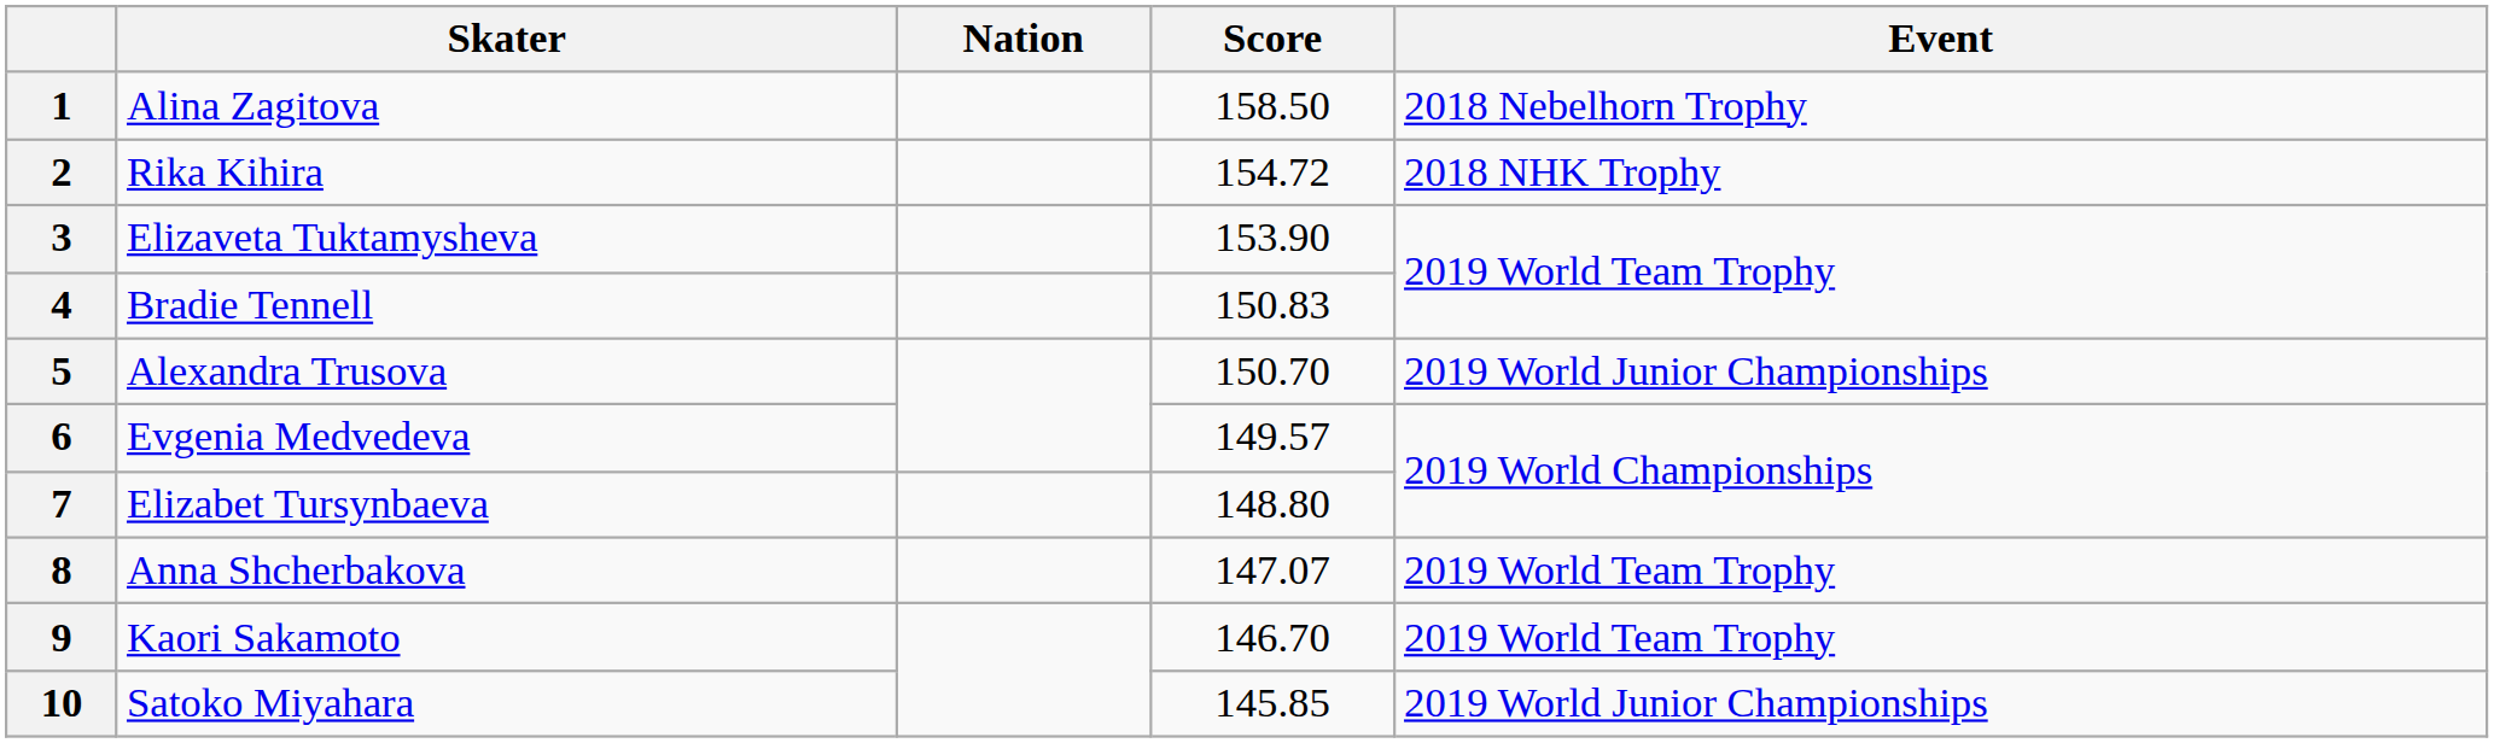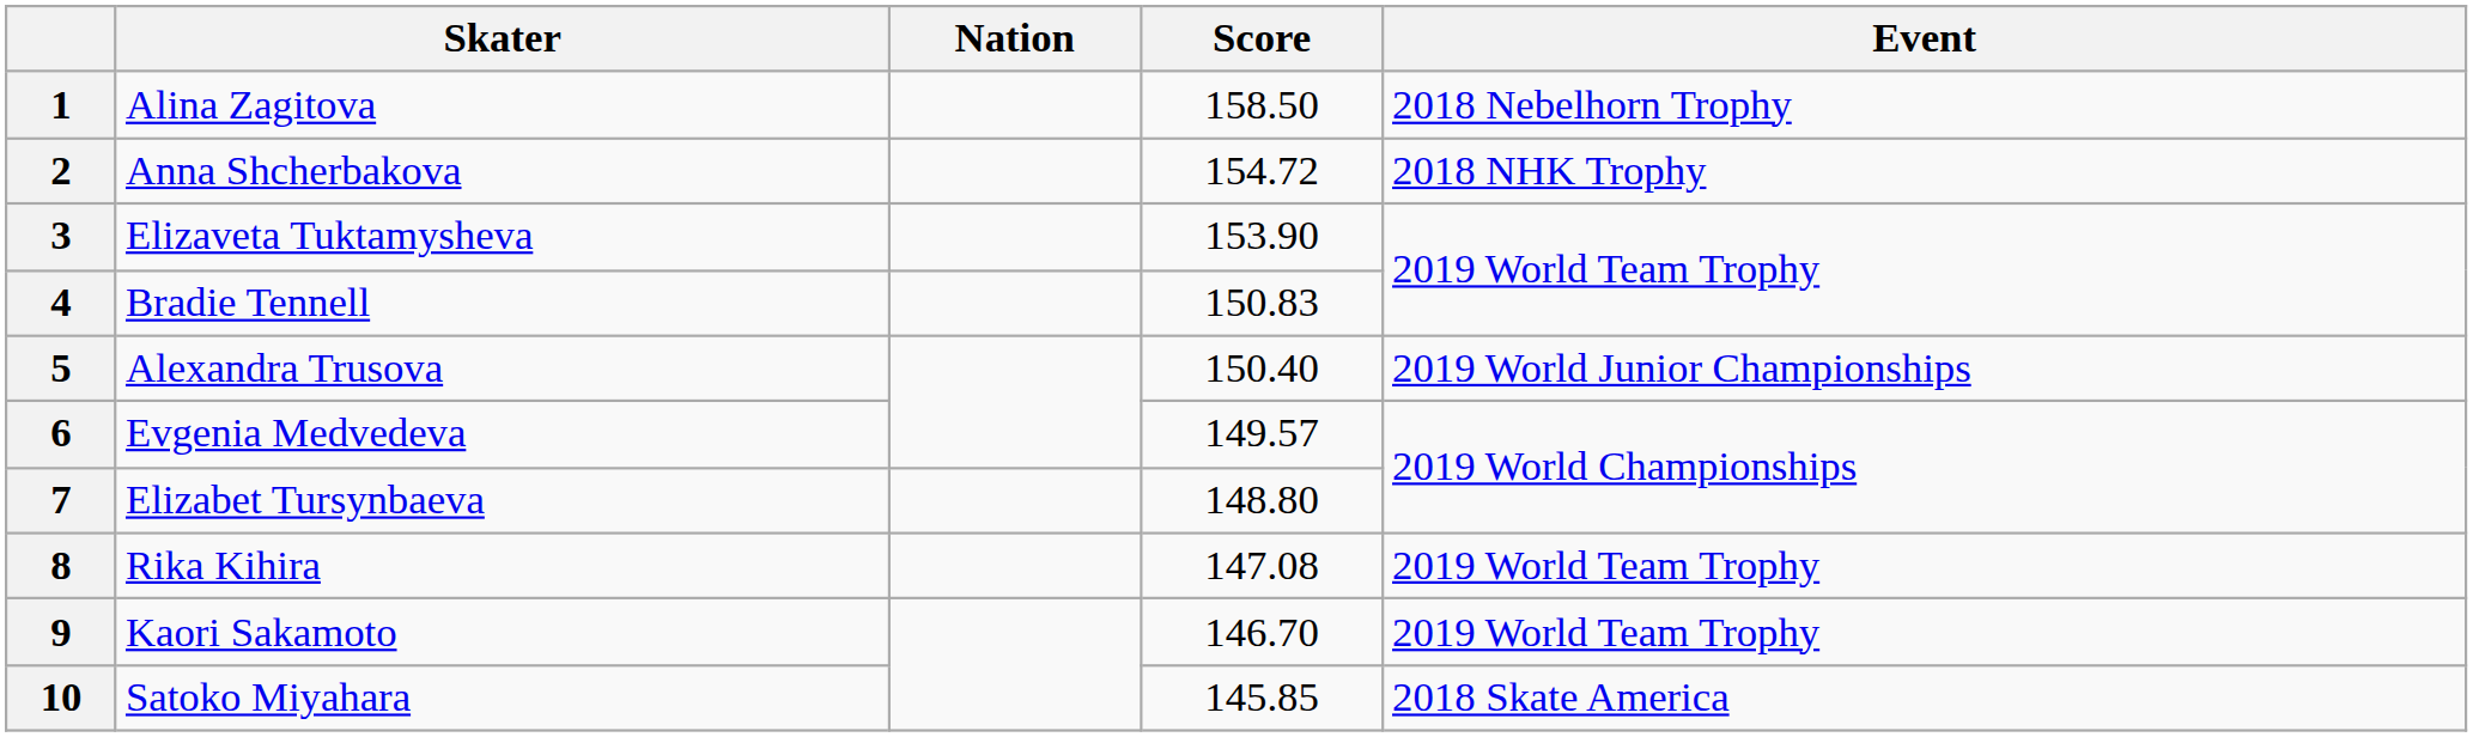2 | Skater: Rika Kihira -> Anna Shcherbakova
5 | Score: 150.70 -> 150.40
8 | Skater: Anna Shcherbakova -> Rika Kihira
8 | Score: 147.07 -> 147.08
10 | Event: 2019 World Junior Championships -> 2018 Skate America
